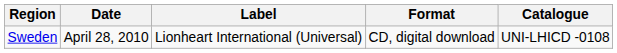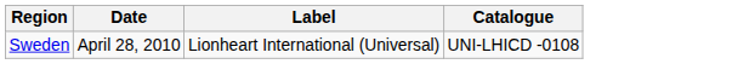- column: Format | CD, digital download
